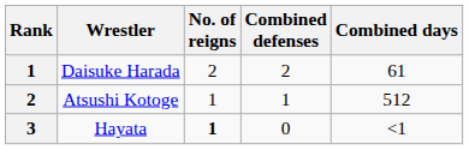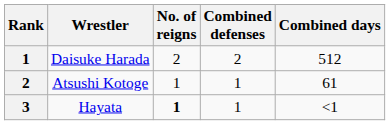Daisuke Harada | Combined days: 61 -> 512
Atsushi Kotoge | Combined days: 512 -> 61
Hayata | Combined defenses: 0 -> 1
